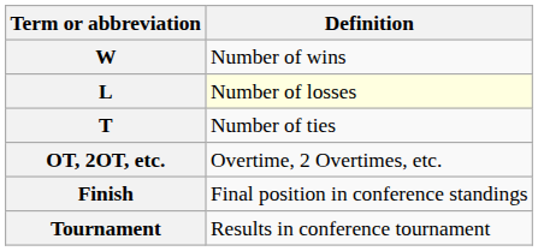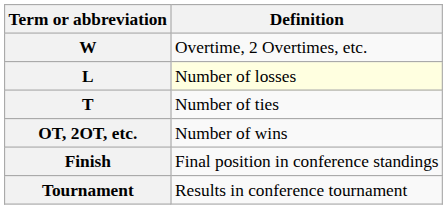W | Definition: Number of wins -> Overtime, 2 Overtimes, etc.
OT, 2OT, etc. | Definition: Overtime, 2 Overtimes, etc. -> Number of wins
